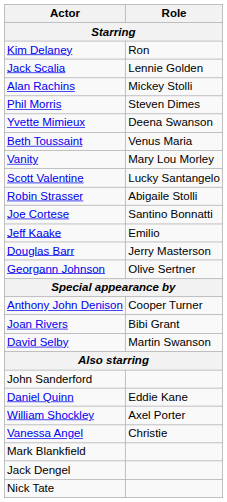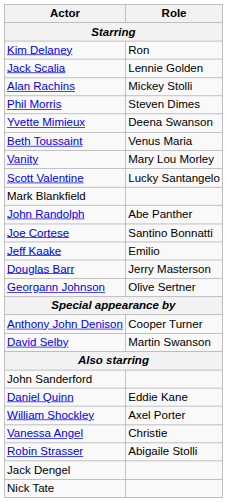rows swapped: Robin Strasser <-> Mark Blankfield
+ row: John Randolph | Abe Panther
- row: Joan Rivers | Bibi Grant
